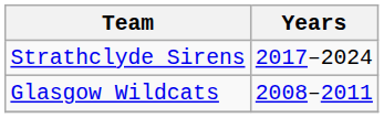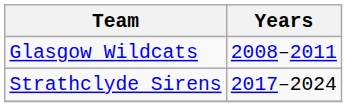rows swapped: Glasgow Wildcats <-> Strathclyde Sirens
